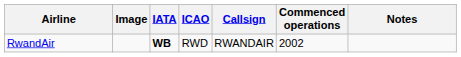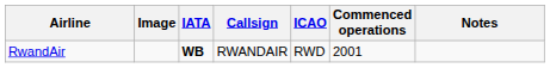columns swapped: ICAO <-> Callsign
RwandAir | Commenced operations: 2002 -> 2001
